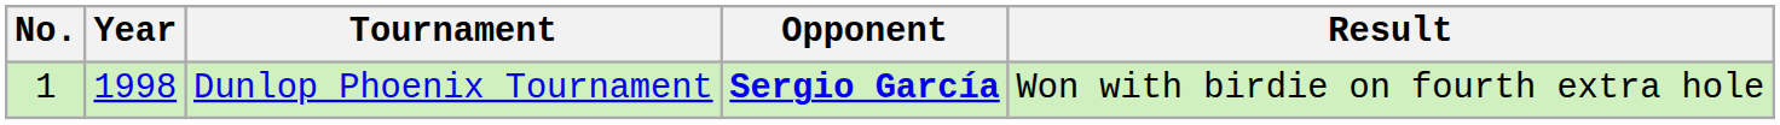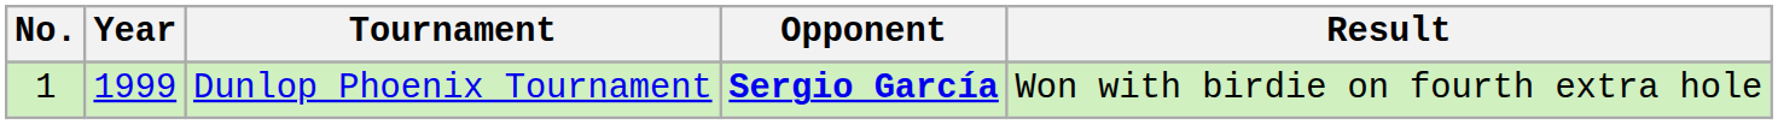Dunlop Phoenix Tournament | Year: 1998 -> 1999
